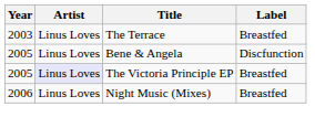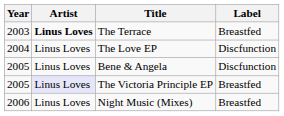The Terrace | Artist: normal -> bold
+ row: 2004 | Linus Loves | The Love EP | Discfunction
